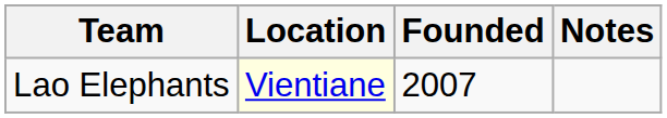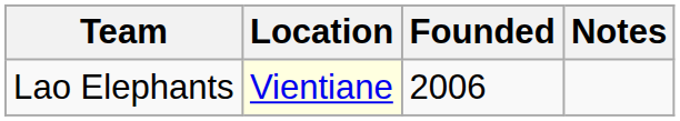Lao Elephants | Founded: 2007 -> 2006
